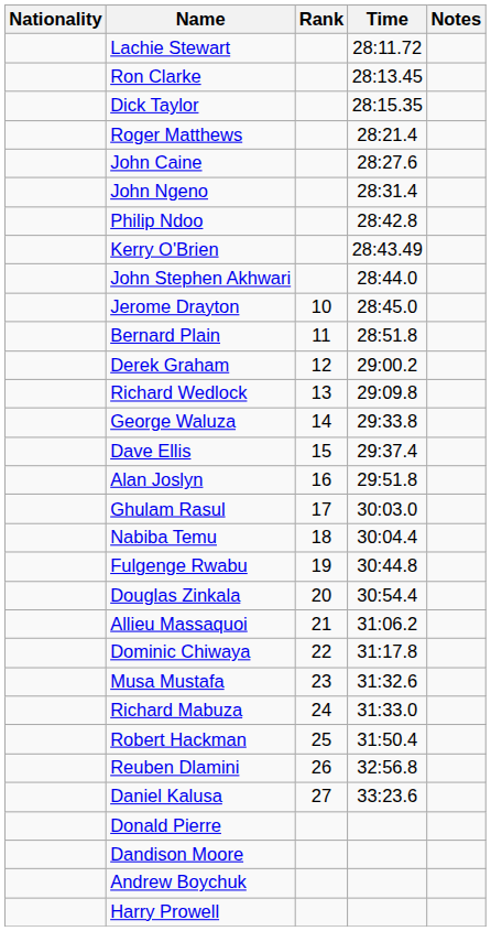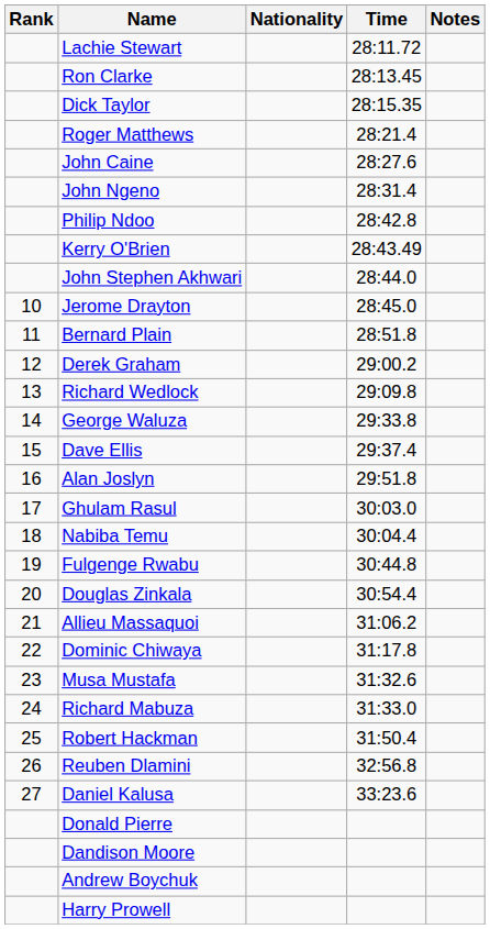columns swapped: Rank <-> Nationality
